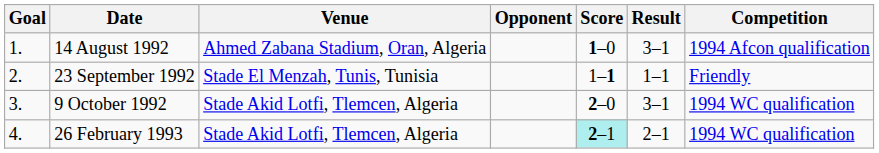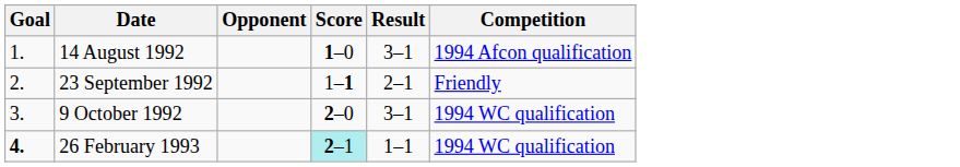- column: Venue | Ahmed Zabana Stadium, Oran, Algeria | Stade El Menzah, Tunis, Tunisia | Stade Akid Lotfi, Tlemcen, Algeria | Stade Akid Lotfi, Tlemcen, Algeria
23 September 1992 | Result: 1–1 -> 2–1
26 February 1993 | Goal: normal -> bold
26 February 1993 | Result: 2–1 -> 1–1
